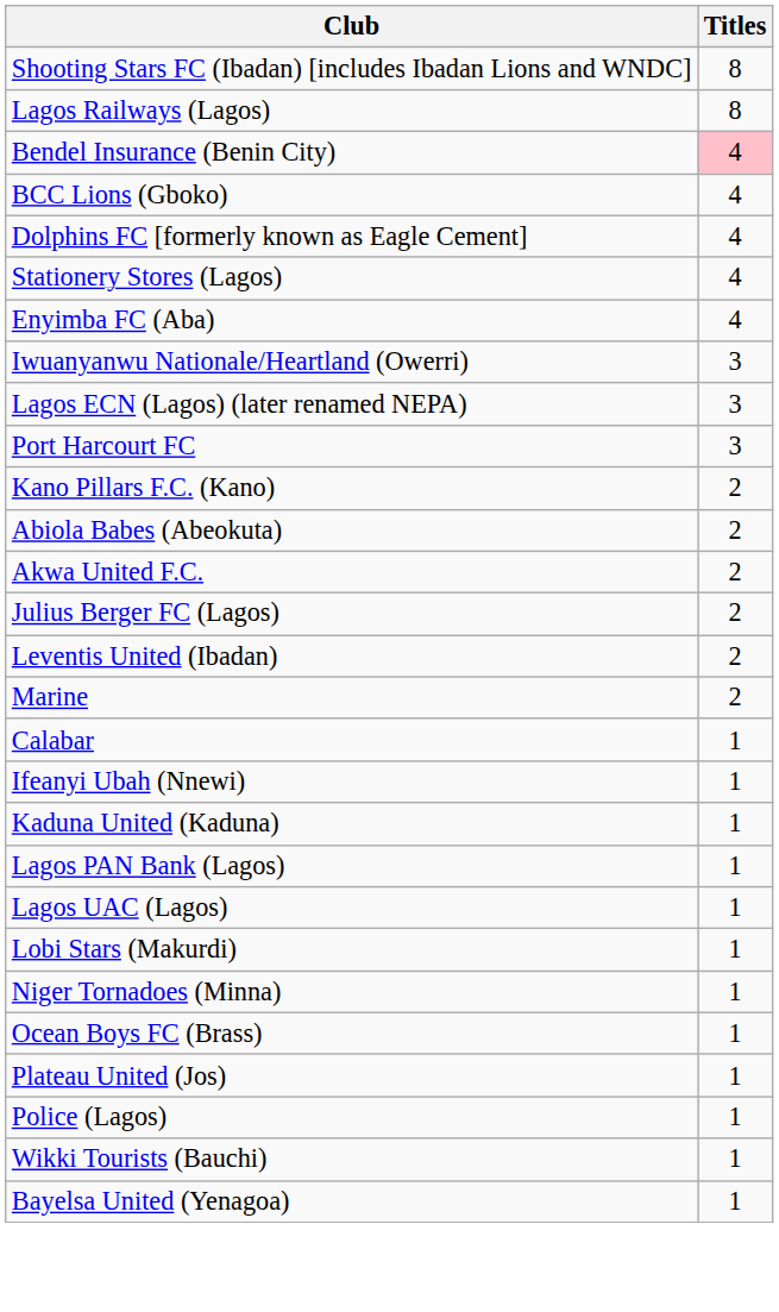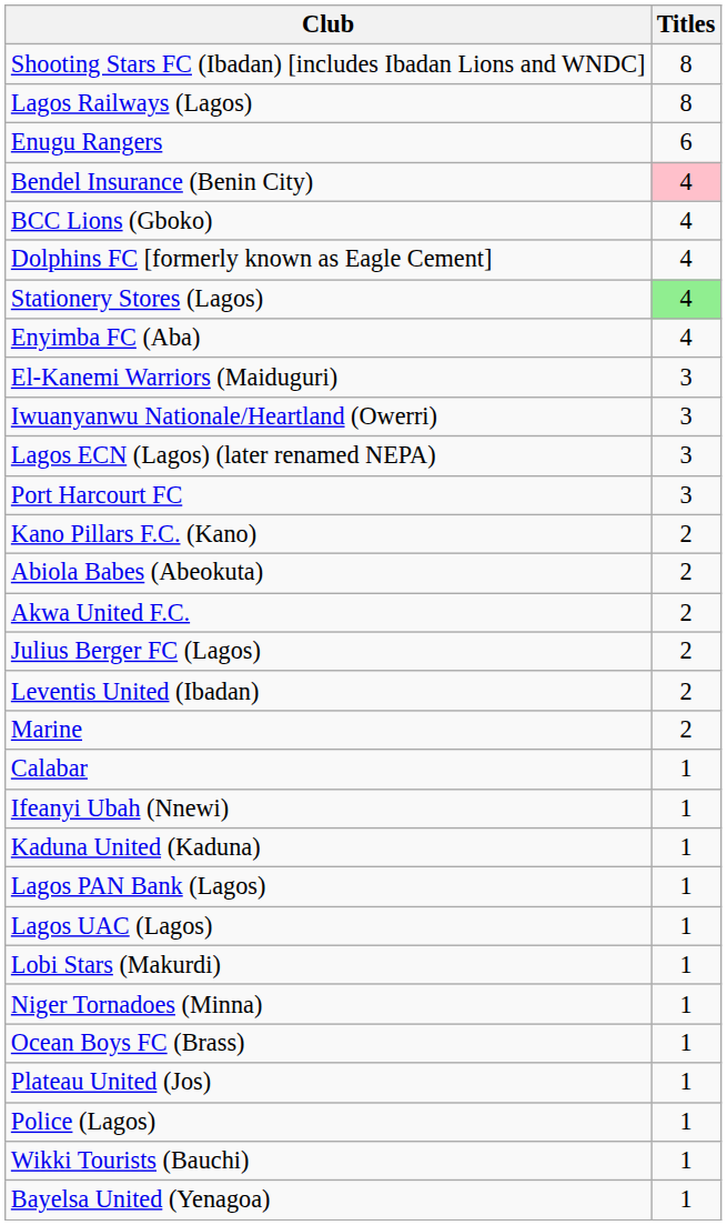+ row: Enugu Rangers | 6
Stationery Stores (Lagos) | Titles: no background -> lightgreen background
+ row: El-Kanemi Warriors (Maiduguri) | 3
